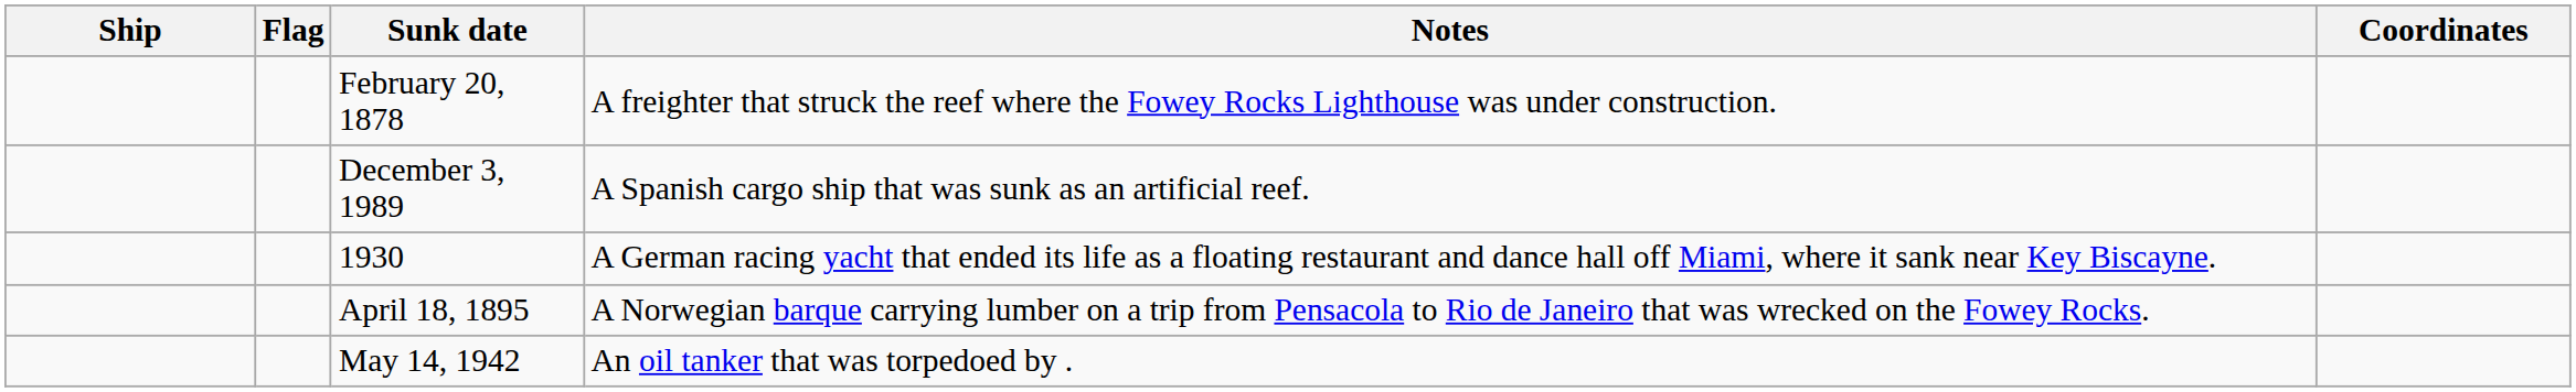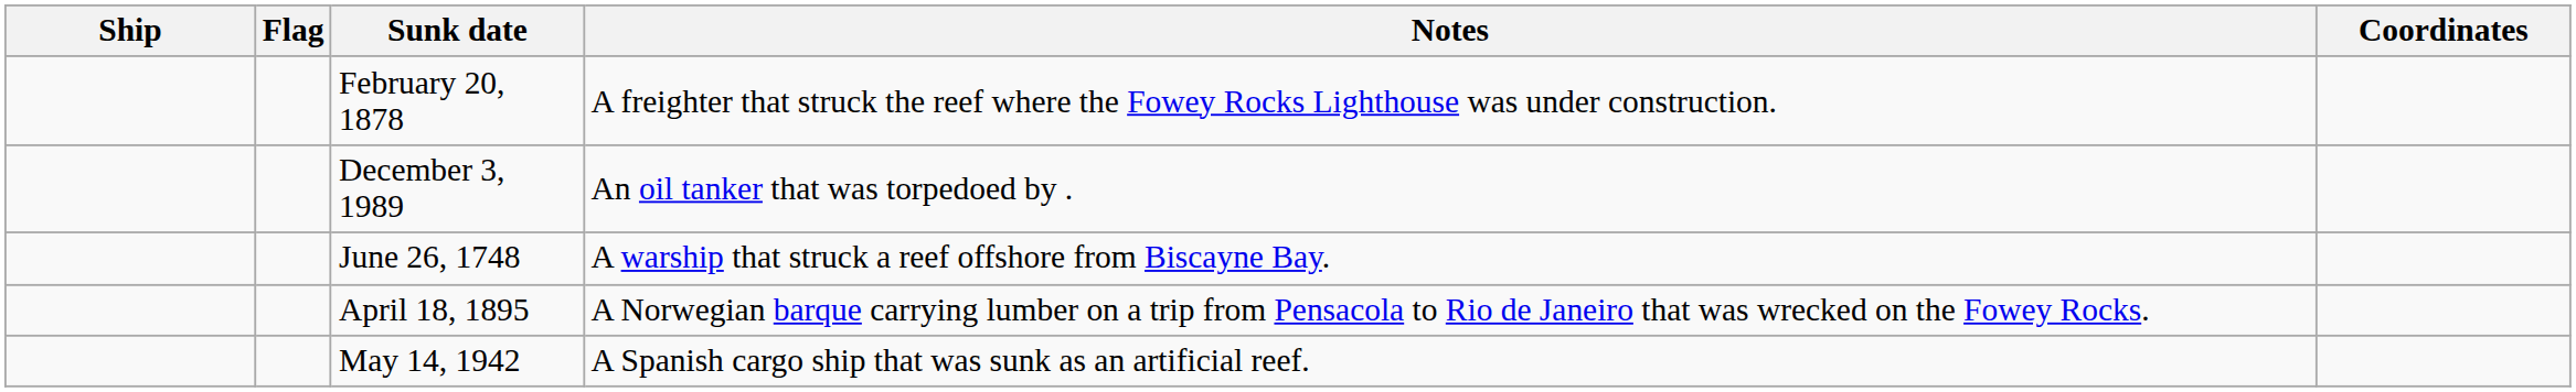December 3, 1989 | Notes: A Spanish cargo ship that was sunk as an artificial reef. -> An oil tanker that was torpedoed by .
+ row: June 26, 1748 | A warship that struck a reef offshore from Biscayne Bay.
- row: 1930 | A German racing yacht that ended its life as a floating restaurant and dance hall off Miami, where it sank near Key Biscayne.
May 14, 1942 | Notes: An oil tanker that was torpedoed by . -> A Spanish cargo ship that was sunk as an artificial reef.
